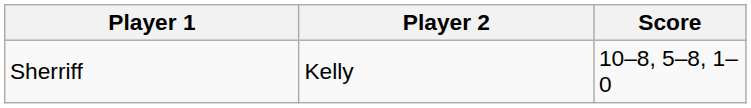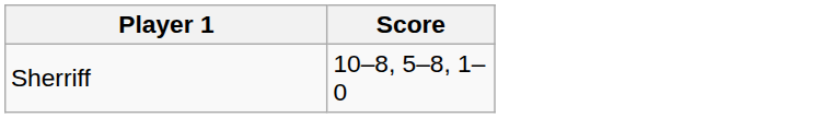- column: Player 2 | Kelly
